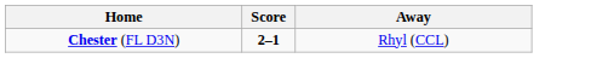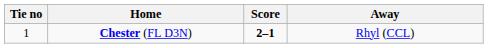+ column: Tie no | 1
